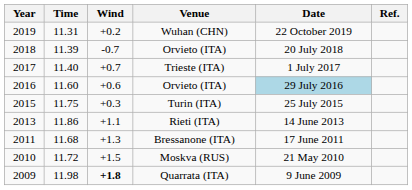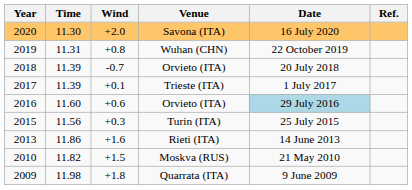+ row: 2020 | 11.30 | +2.0 | Savona (ITA) | 16 July 2020
Wuhan (CHN) | Wind: +0.2 -> +0.8
Trieste (ITA) | Time: 11.40 -> 11.39
Trieste (ITA) | Wind: +0.7 -> +0.1
Turin (ITA) | Time: 11.75 -> 11.56
Rieti (ITA) | Wind: +1.1 -> +1.6
- row: 2011 | 11.68 | +1.3 | Bressanone (ITA) | 17 June 2011
Moskva (RUS) | Time: 11.72 -> 11.82
Quarrata (ITA) | Wind: bold -> normal
